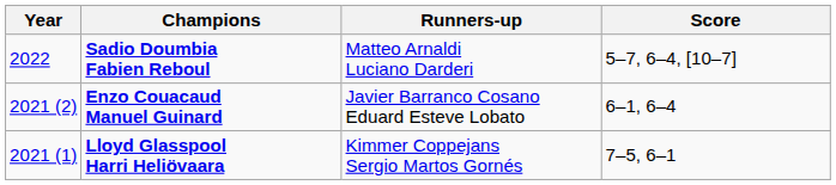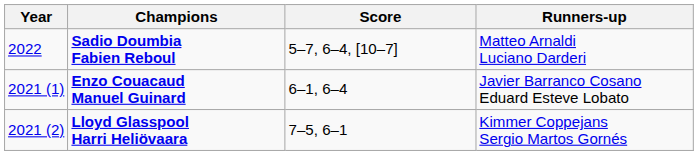columns swapped: Runners-up <-> Score
Enzo Couacaud Manuel Guinard | Year: 2021 (2) -> 2021 (1)
Lloyd Glasspool Harri Heliövaara | Year: 2021 (1) -> 2021 (2)
